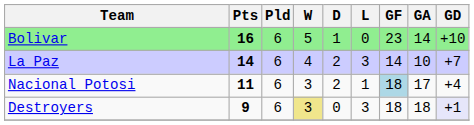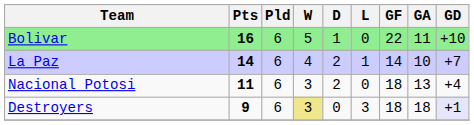Bolivar | GF: 23 -> 22
Bolivar | GA: 14 -> 11
La Paz | L: 3 -> 1
Nacional Potosi | L: 1 -> 0
Nacional Potosi | GF: lightblue background -> no background
Nacional Potosi | GA: 17 -> 13
